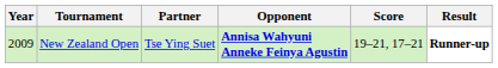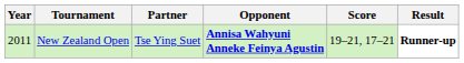New Zealand Open | Year: 2009 -> 2011
